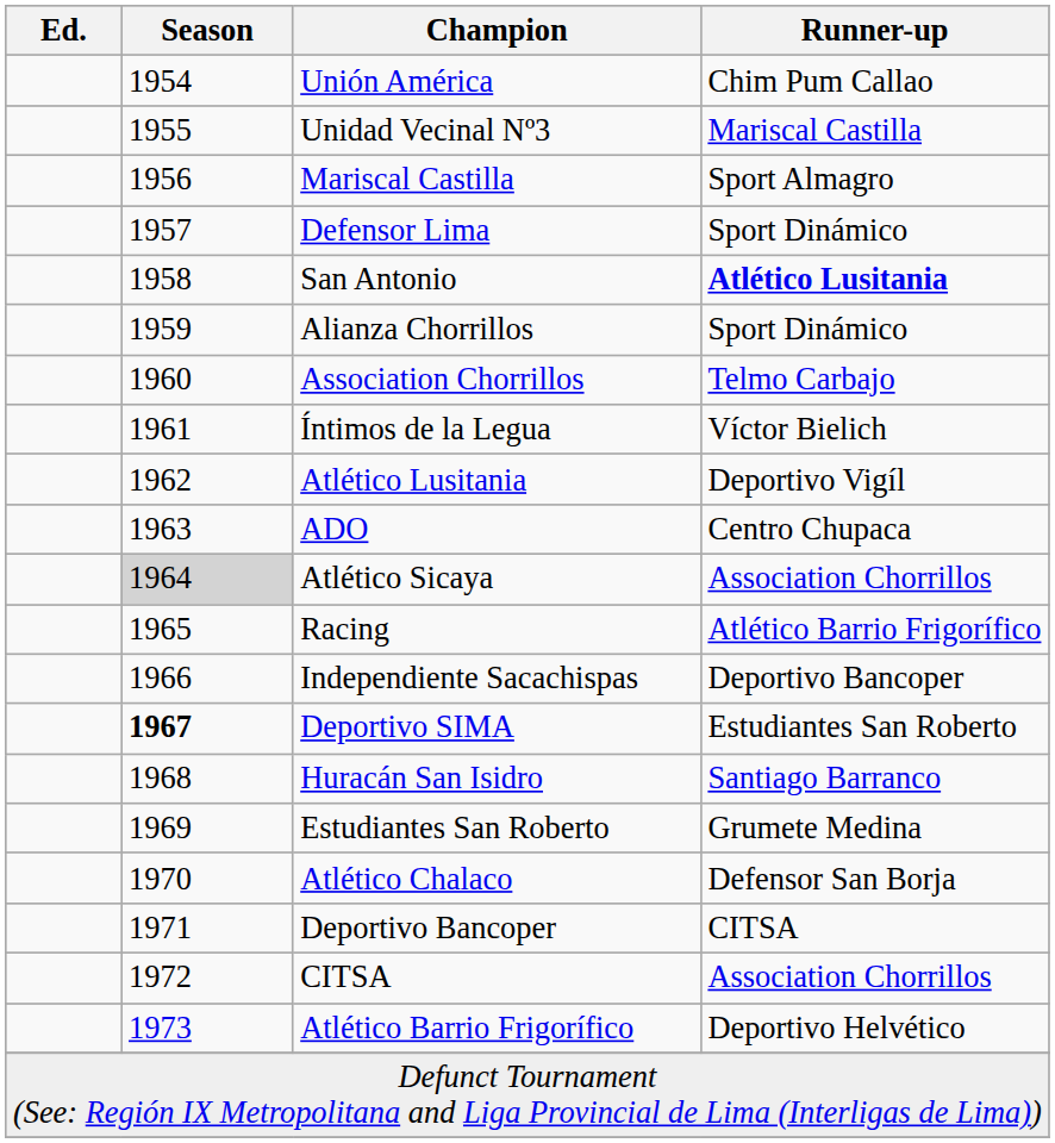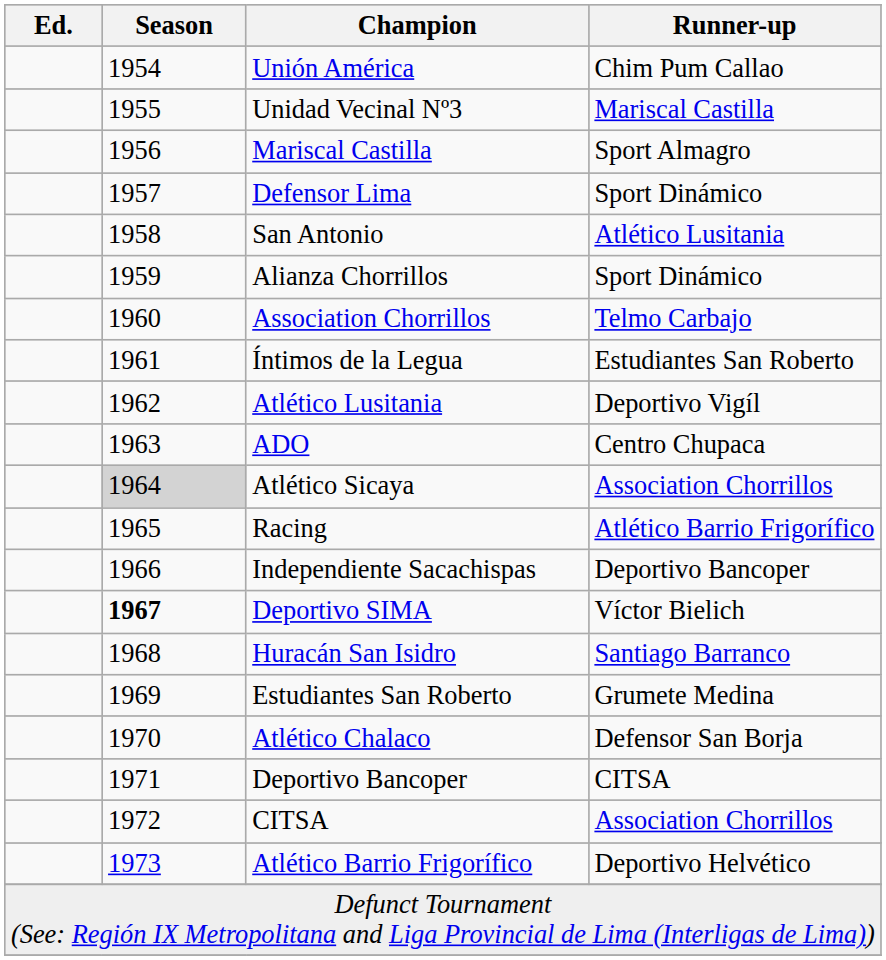San Antonio | Runner-up: bold -> normal
Íntimos de la Legua | Runner-up: Víctor Bielich -> Estudiantes San Roberto
Deportivo SIMA | Runner-up: Estudiantes San Roberto -> Víctor Bielich
